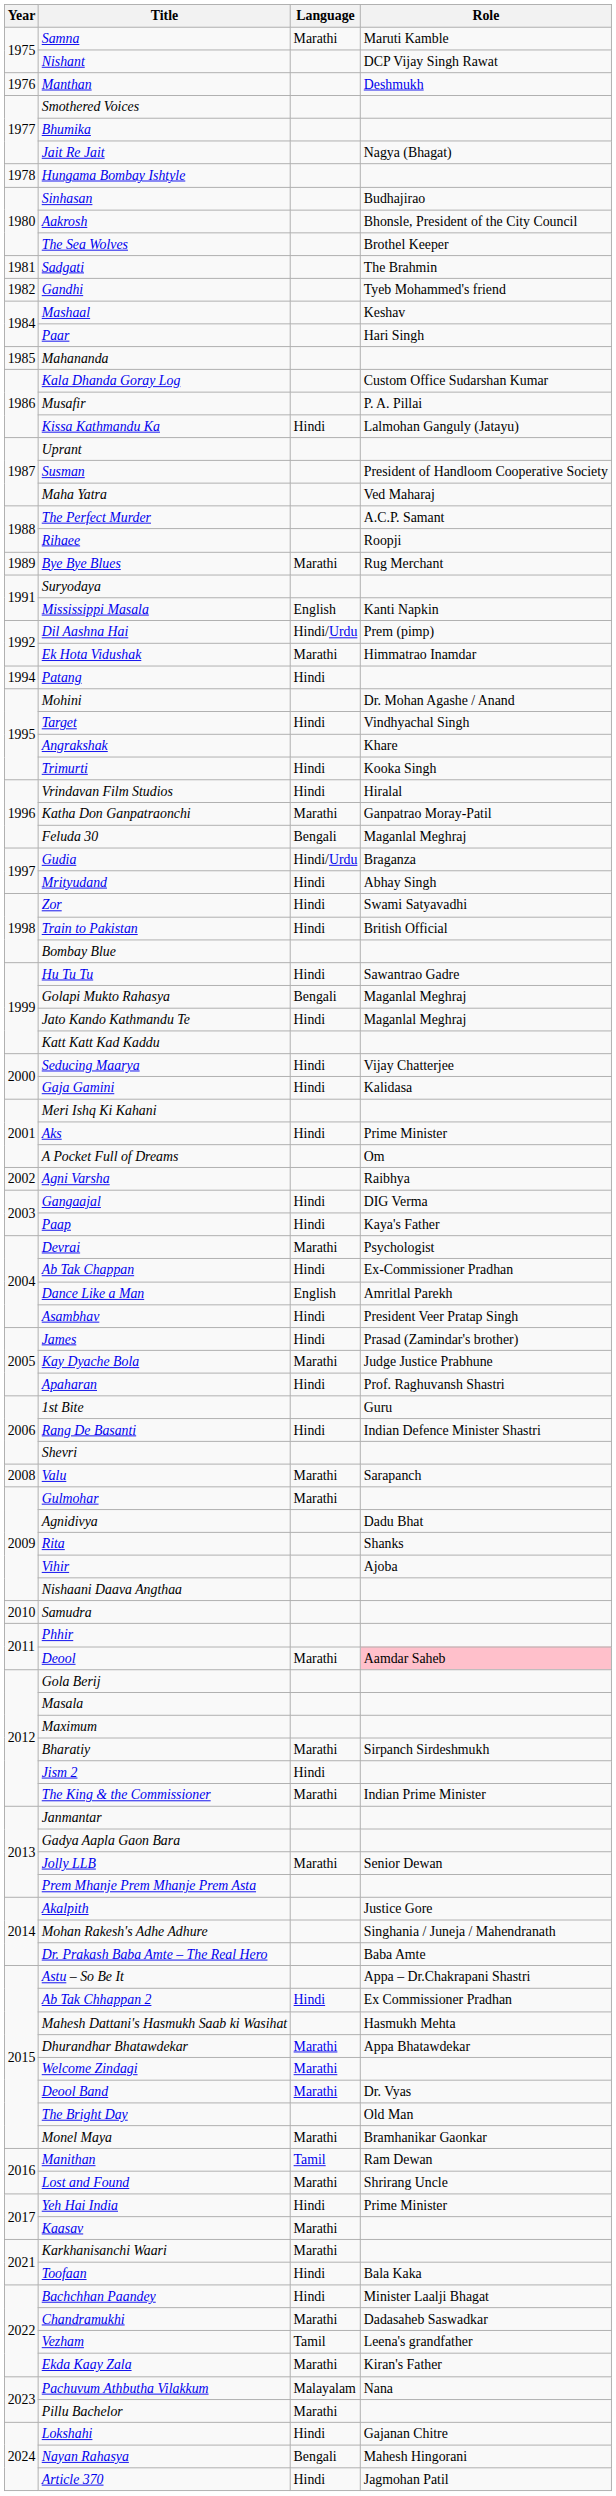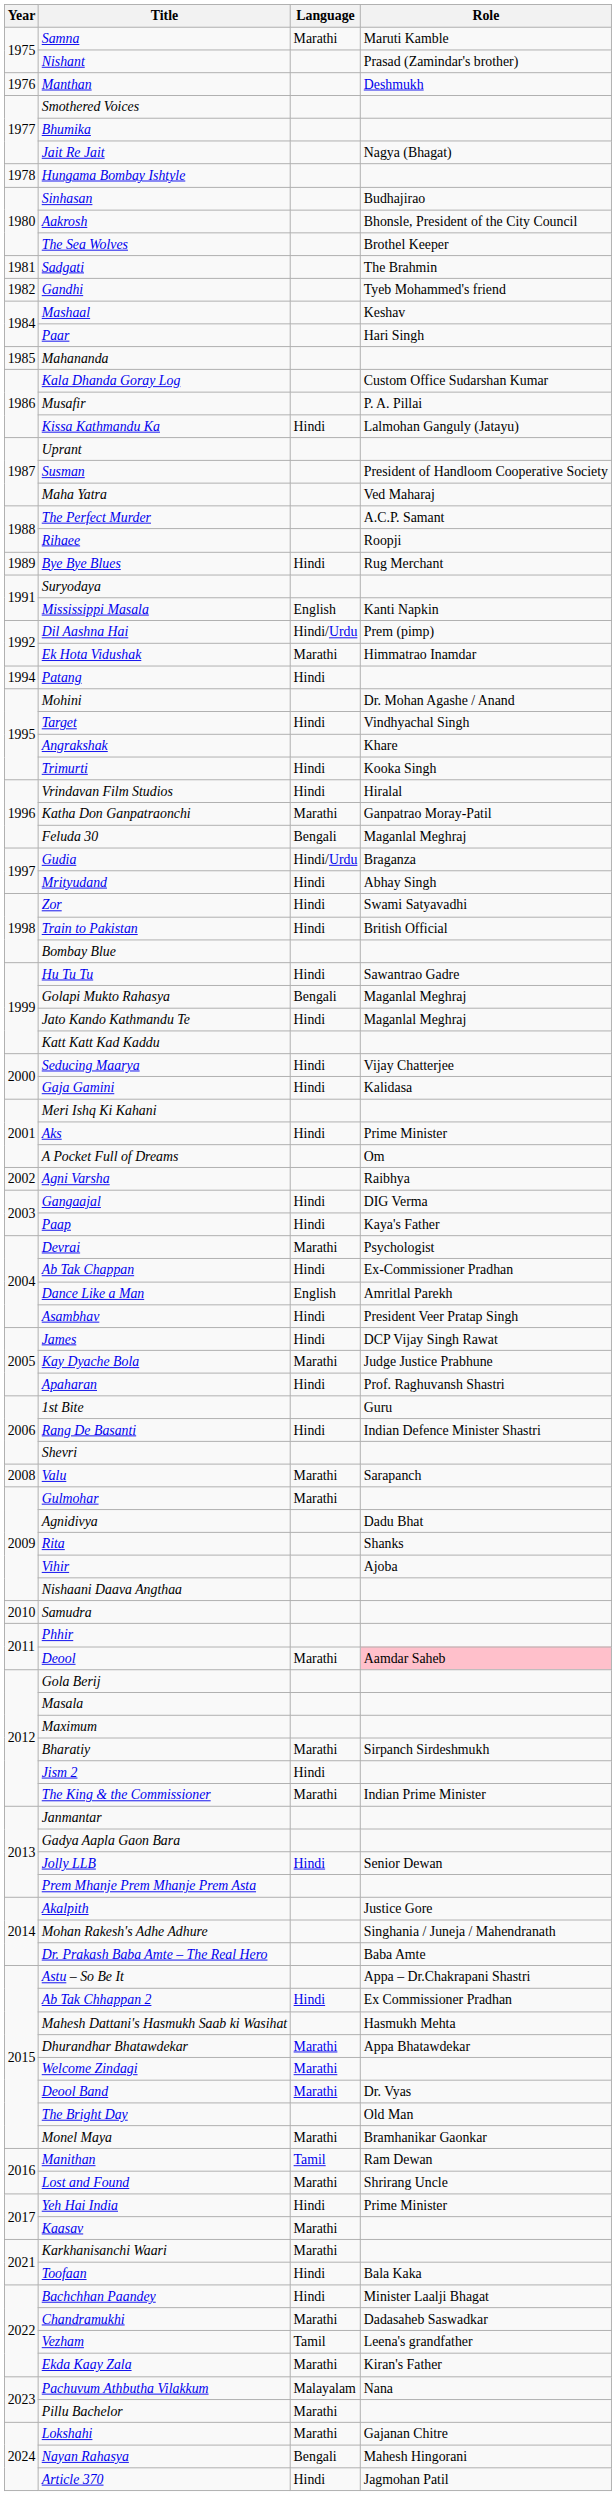Nishant | Role: DCP Vijay Singh Rawat -> Prasad (Zamindar's brother)
Bye Bye Blues | Language: Marathi -> Hindi
James | Role: Prasad (Zamindar's brother) -> DCP Vijay Singh Rawat
Jolly LLB | Language: Marathi -> Hindi
Lokshahi | Language: Hindi -> Marathi
